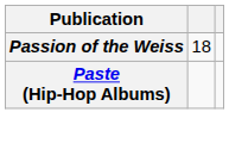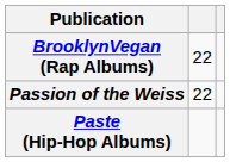+ row: BrooklynVegan (Rap Albums) | 22
Passion of the Weiss | column 2: 18 -> 22
